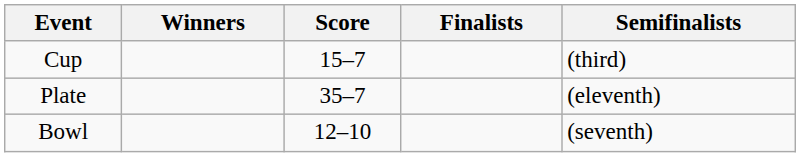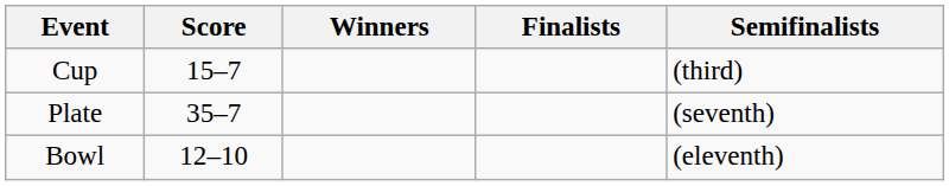columns swapped: Winners <-> Score
Plate | Semifinalists: (eleventh) -> (seventh)
Bowl | Semifinalists: (seventh) -> (eleventh)
